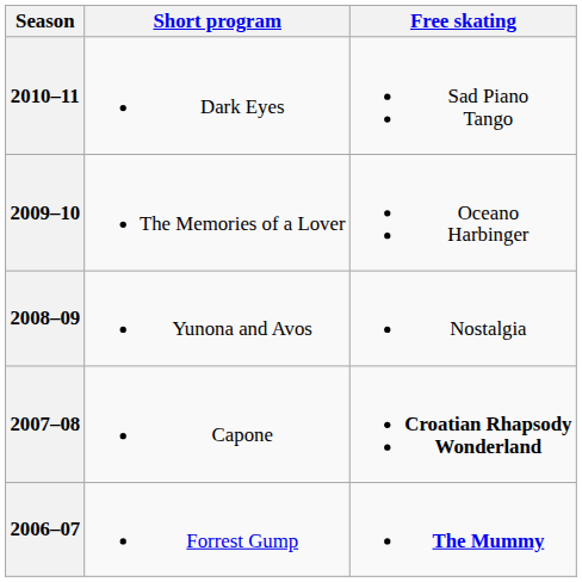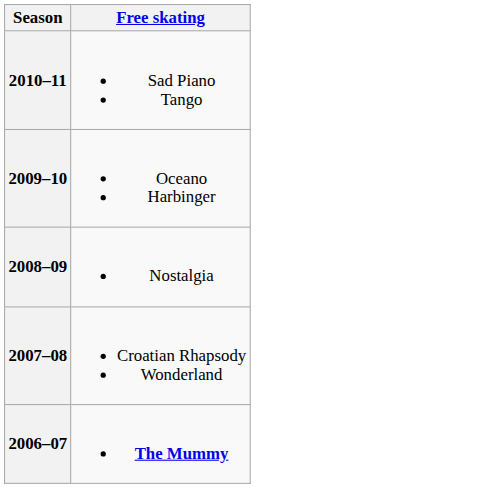- column: Short program | Dark Eyes | The Memories of a Lover | Yunona and Avos | Capone | Forrest Gump
2007–08 | Free skating: bold -> normal
